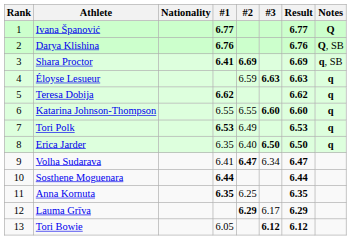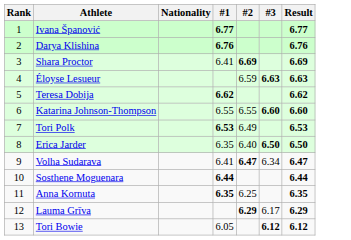- column: Notes | Q | Q, SB | q, SB | q | q | q | q | q
Shara Proctor | #1: bold -> normal
